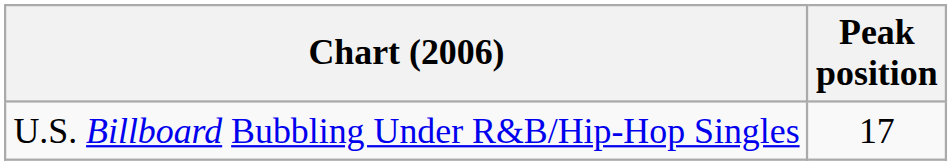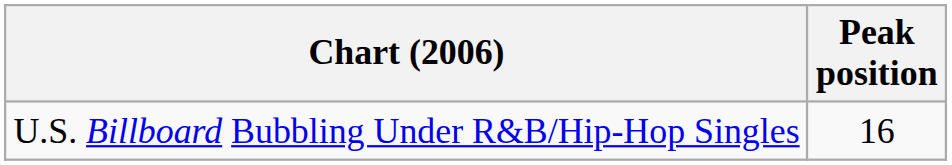U.S. Billboard Bubbling Under R&B/Hip-Hop Singles | Peak position: 17 -> 16
